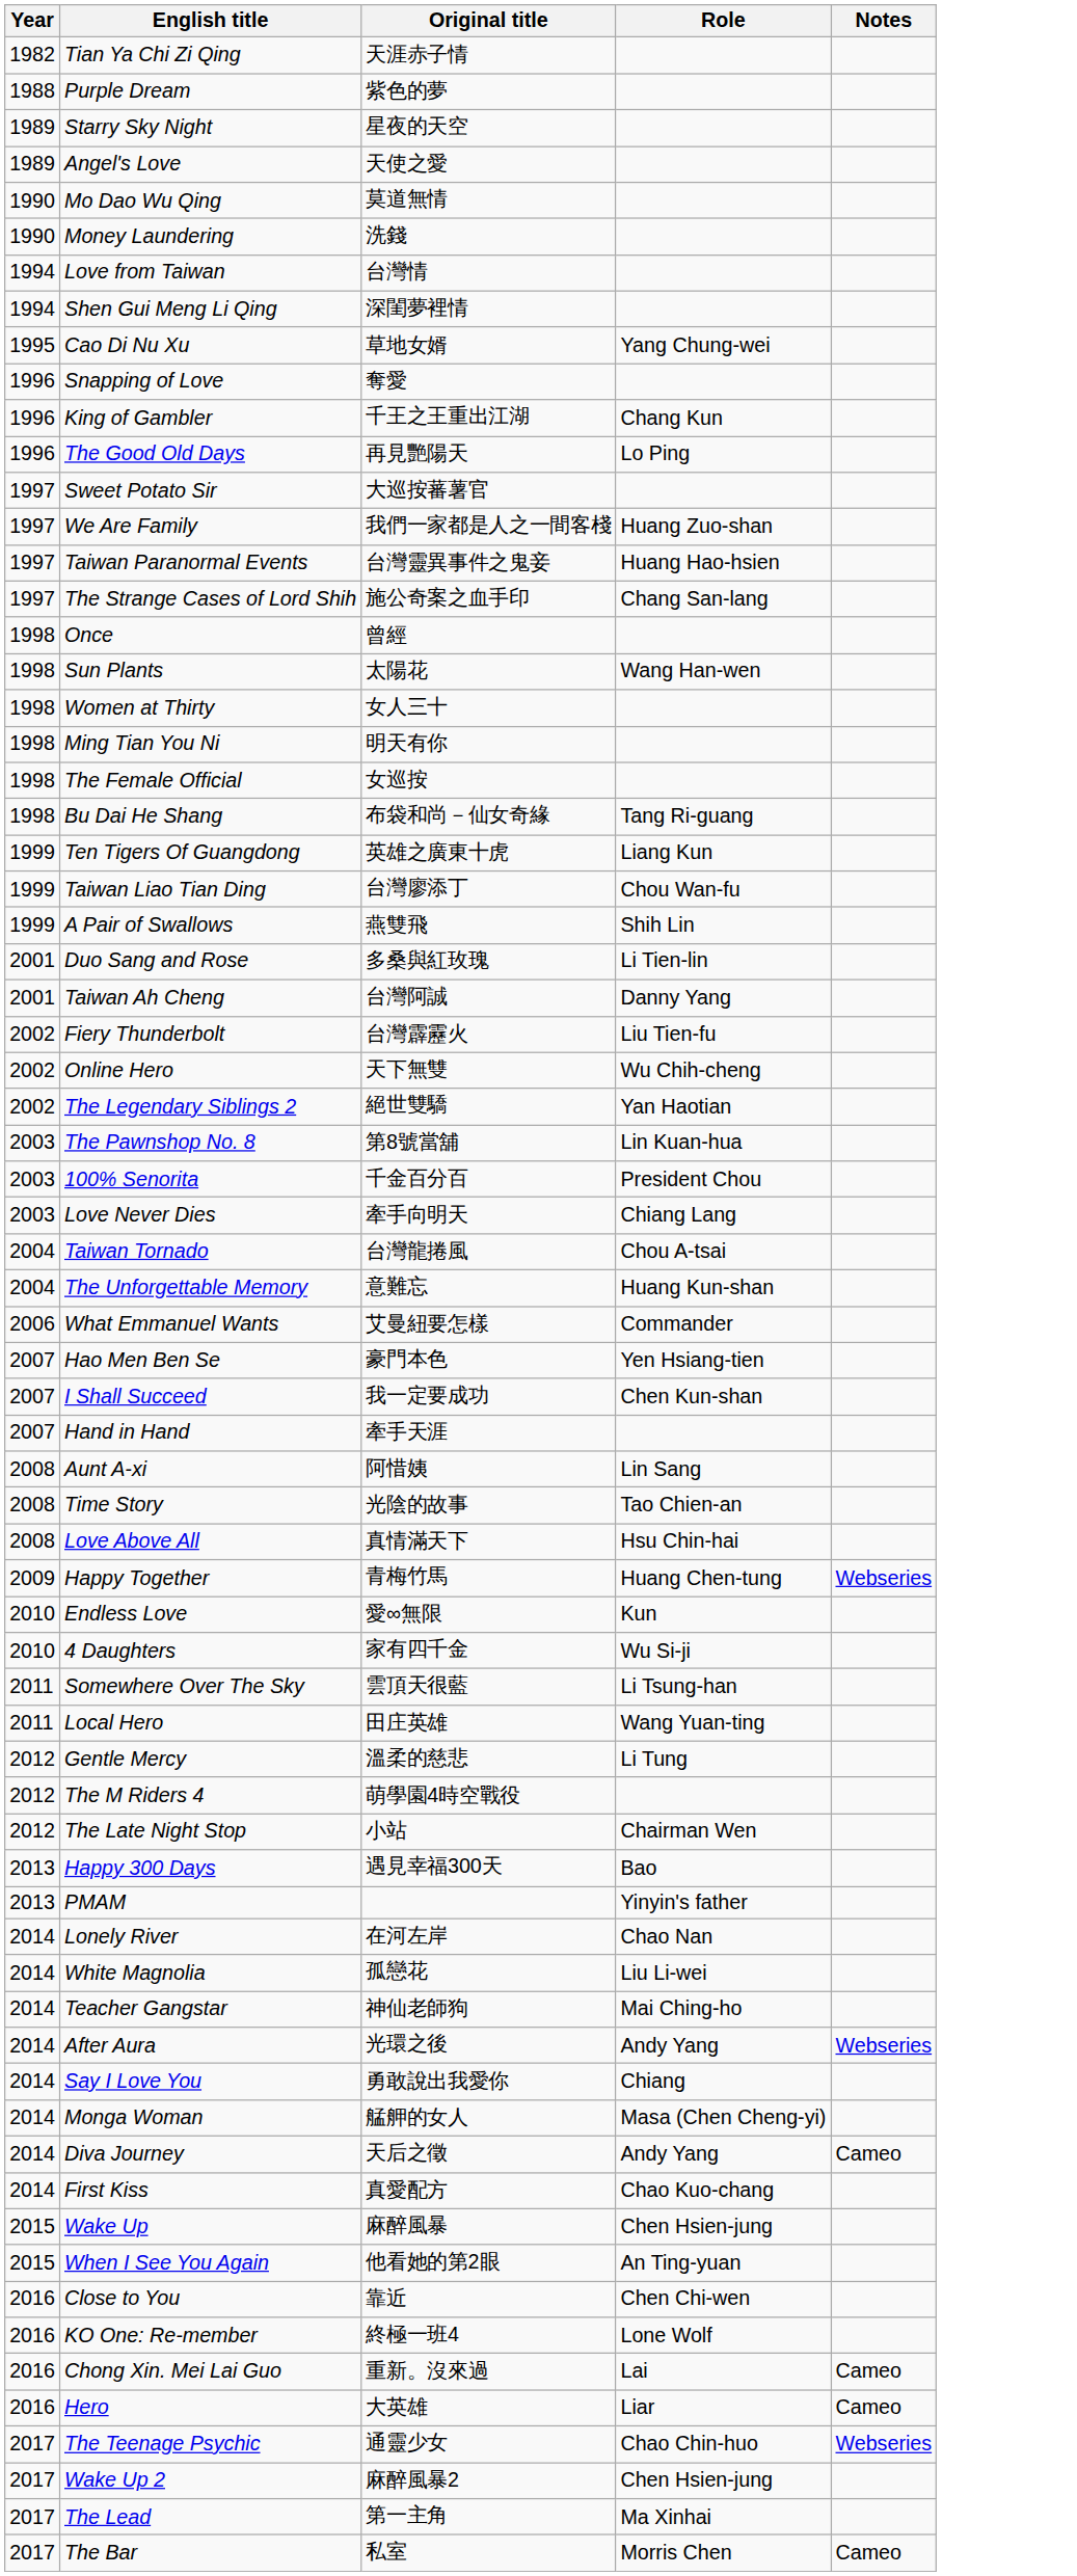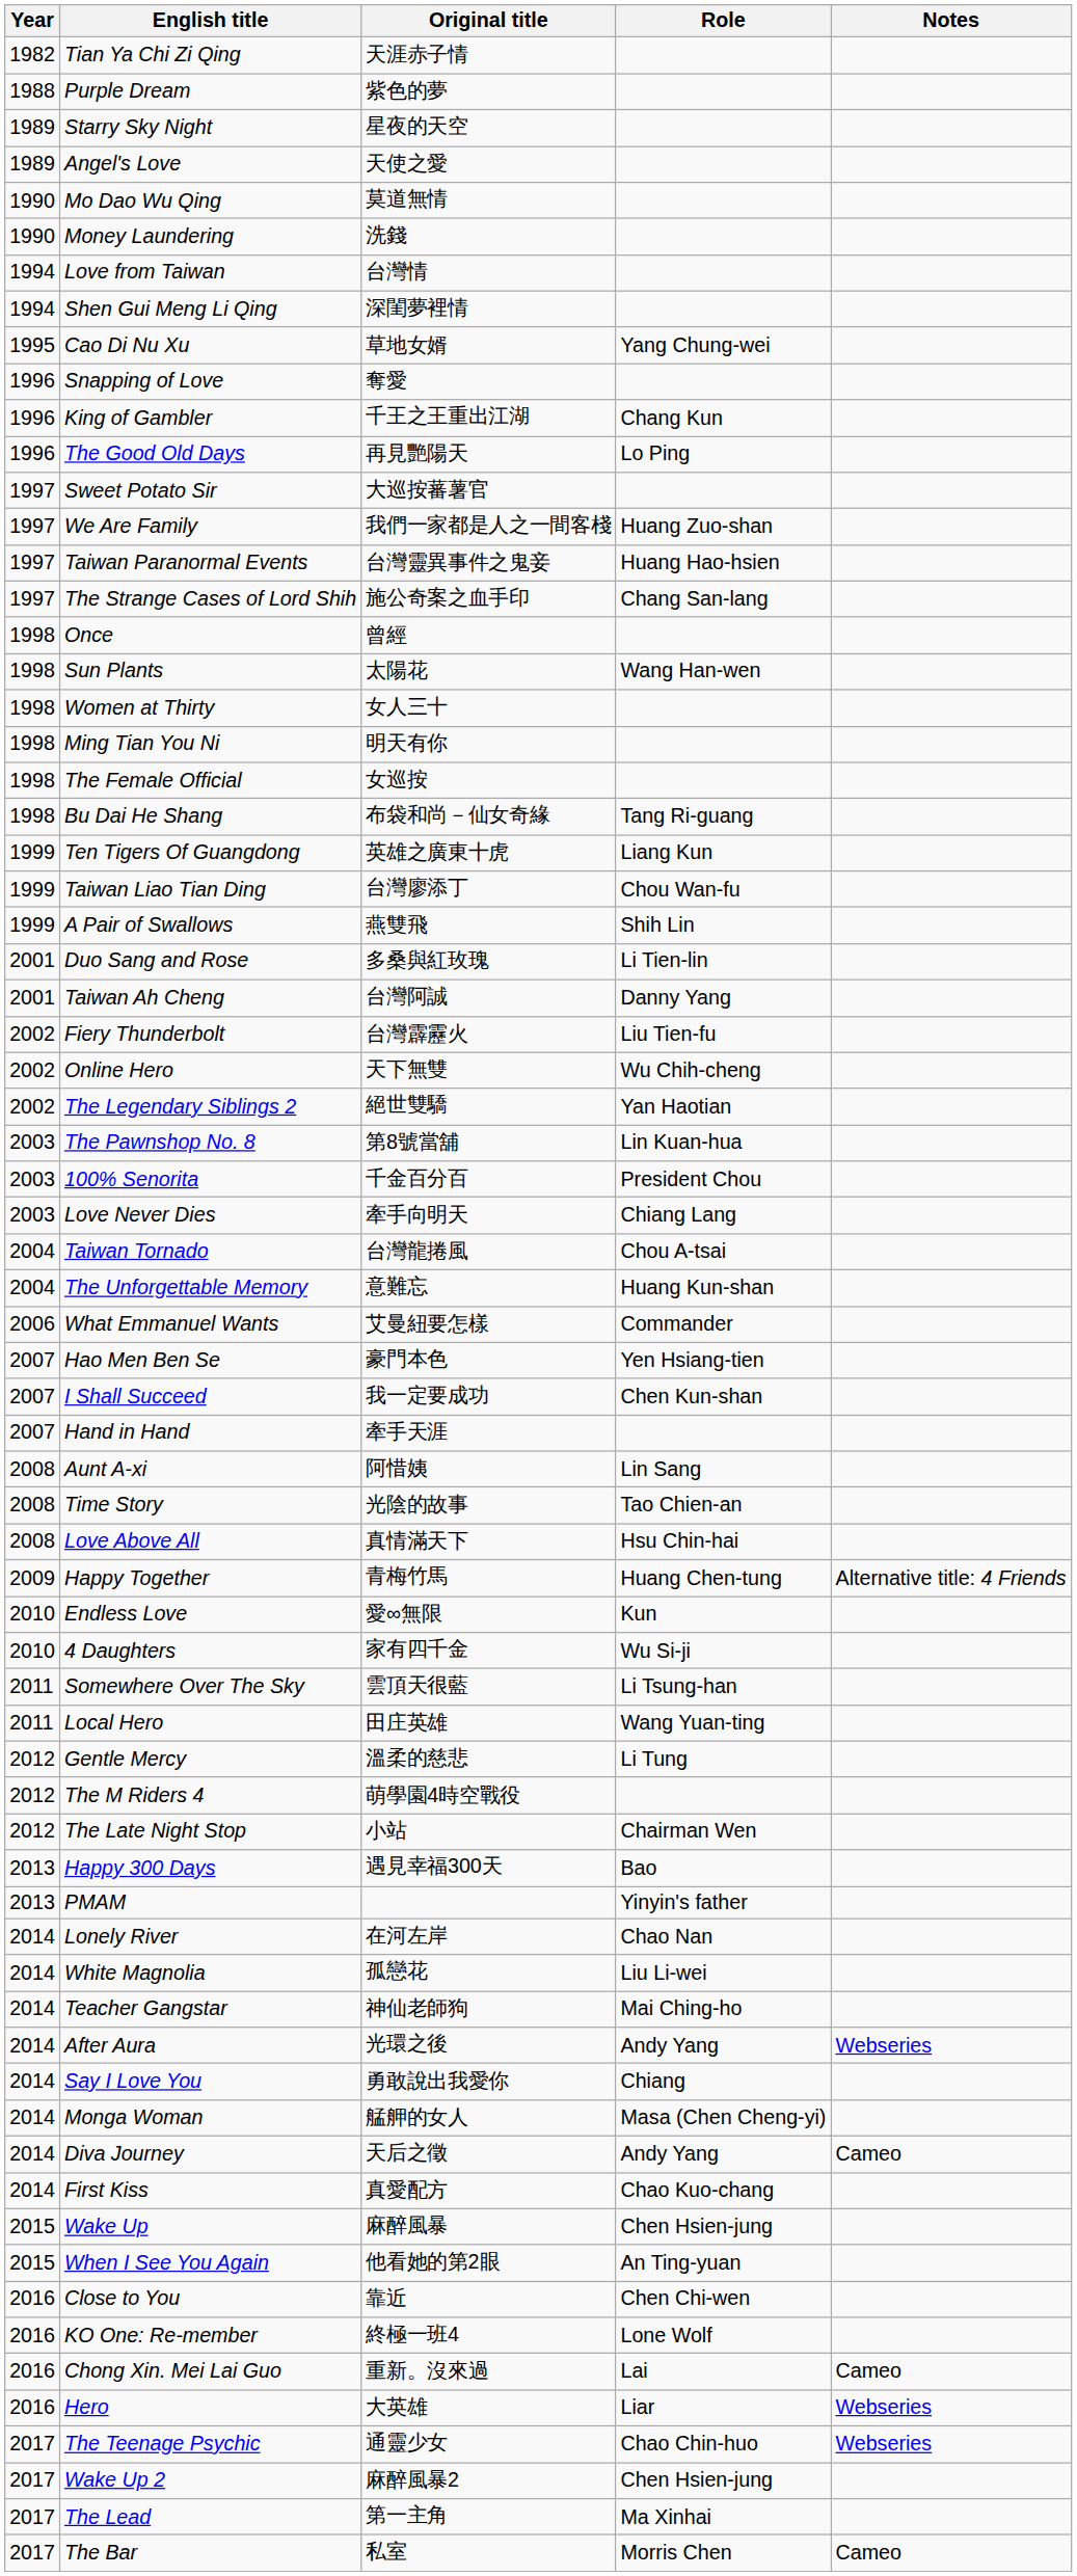Happy Together | Notes: Webseries -> Alternative title: 4 Friends
Hero | Notes: Cameo -> Webseries
